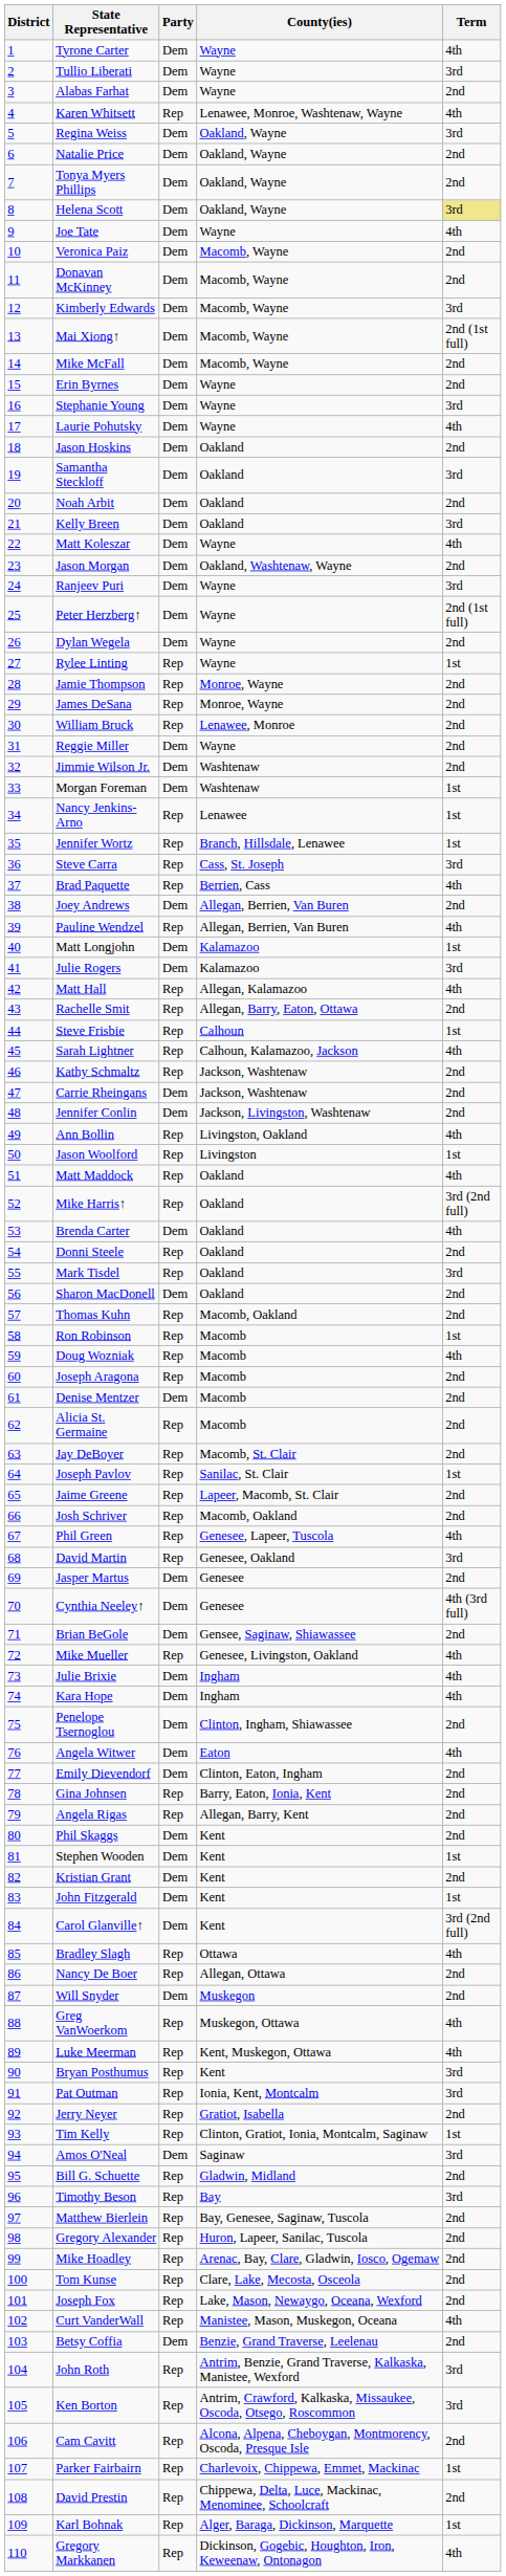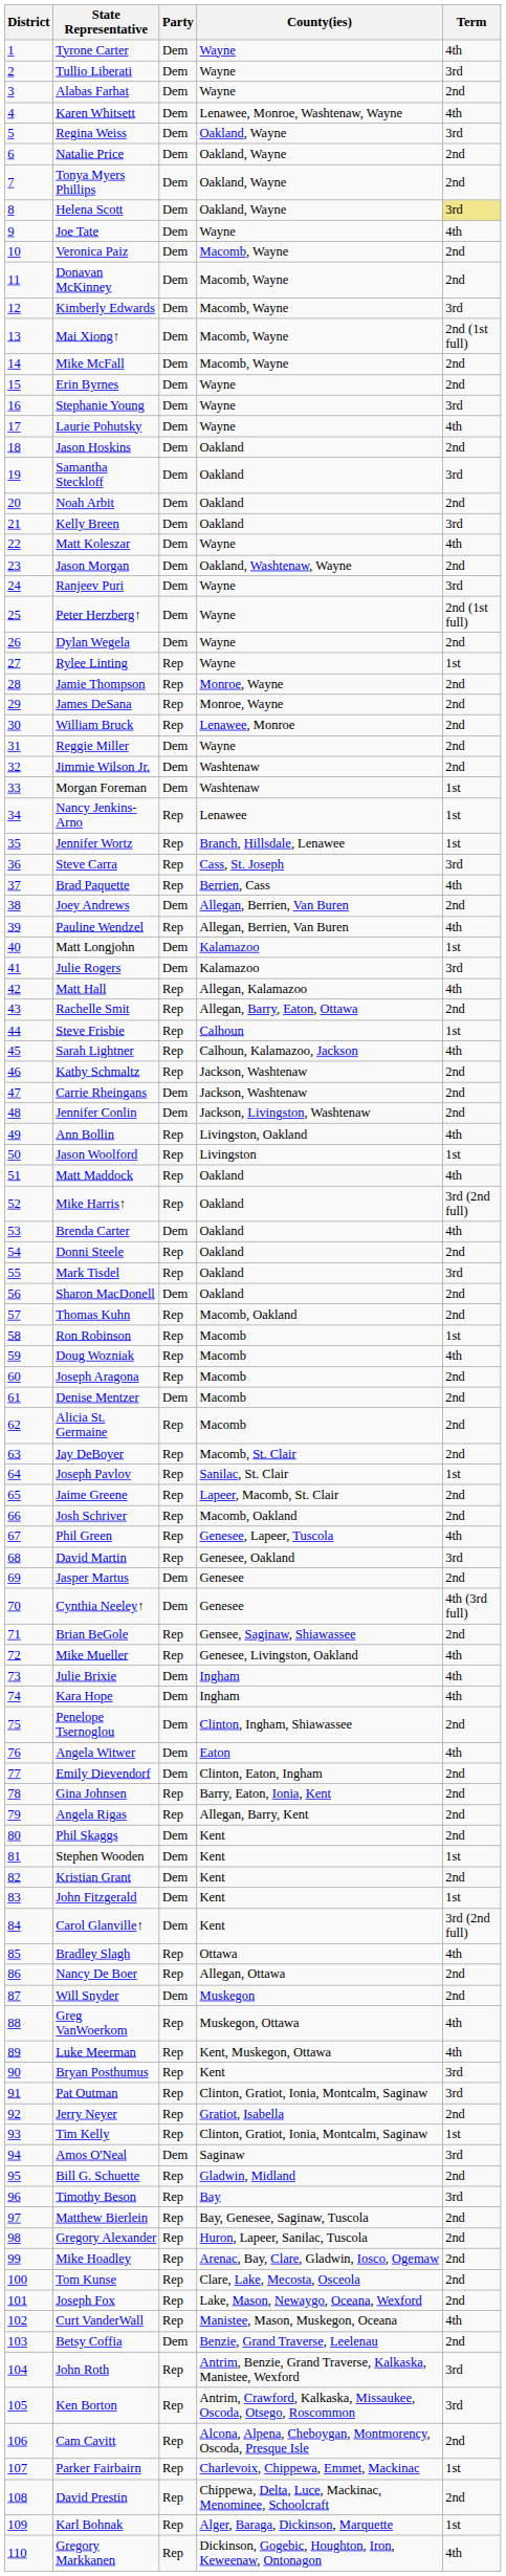Karen Whitsett | Party: Rep -> Dem
Brian BeGole | Party: Dem -> Rep
Pat Outman | County(ies): Ionia, Kent, Montcalm -> Clinton, Gratiot, Ionia, Montcalm, Saginaw
